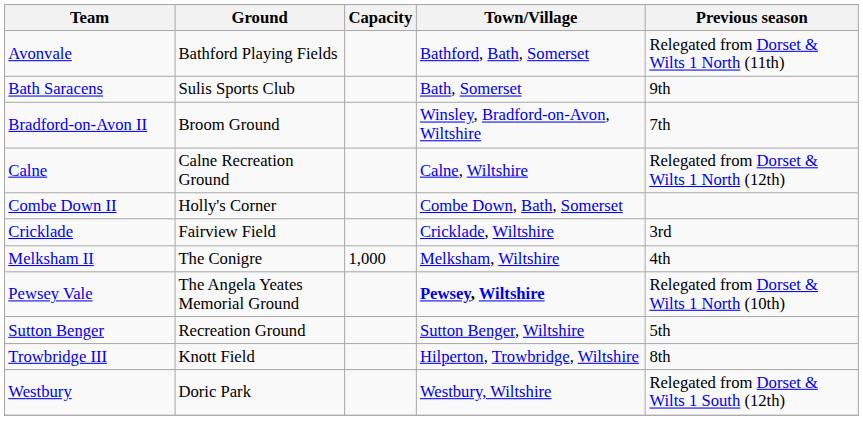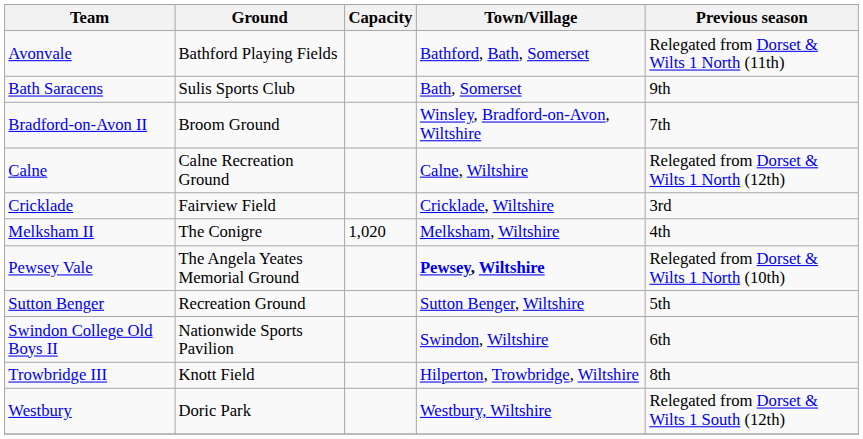- row: Combe Down II | Holly's Corner | Combe Down, Bath, Somerset
Melksham II | Capacity: 1,000 -> 1,020
+ row: Swindon College Old Boys II | Nationwide Sports Pavilion | Swindon, Wiltshire | 6th
